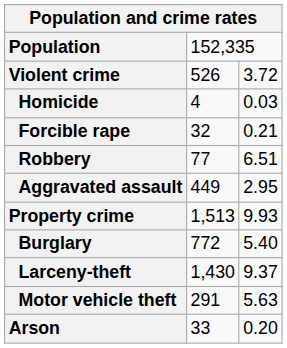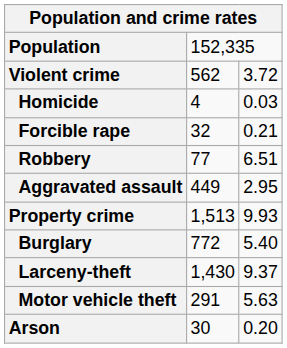Violent crime | column 2: 526 -> 562
Arson | column 2: 33 -> 30
